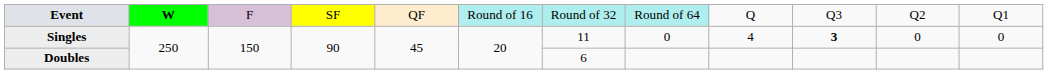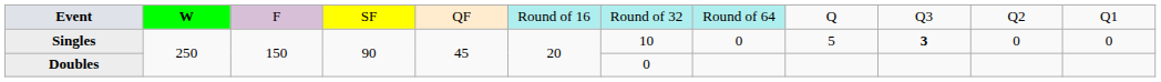Singles | column 7: 11 -> 10
Singles | column 9: 4 -> 5
Doubles | column 7: 6 -> 0
